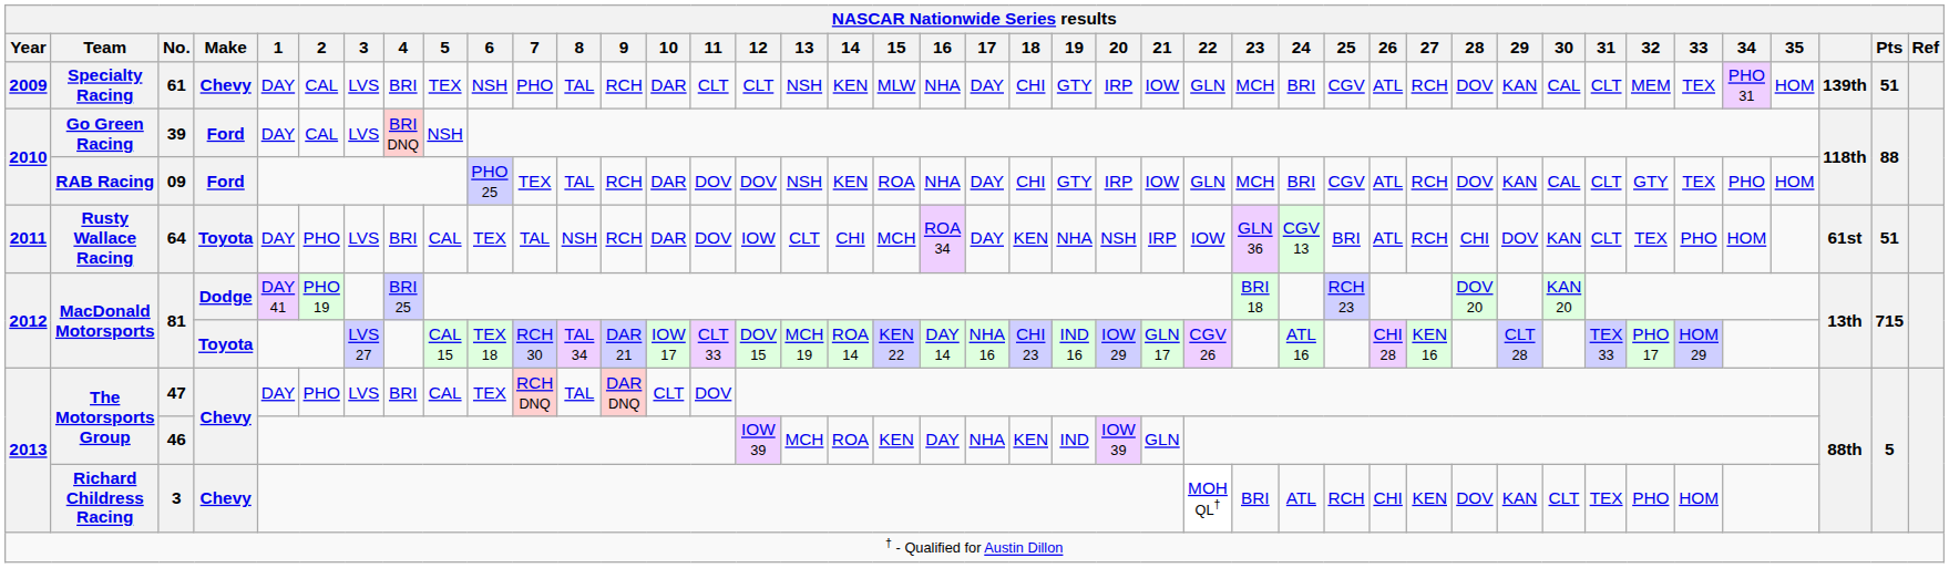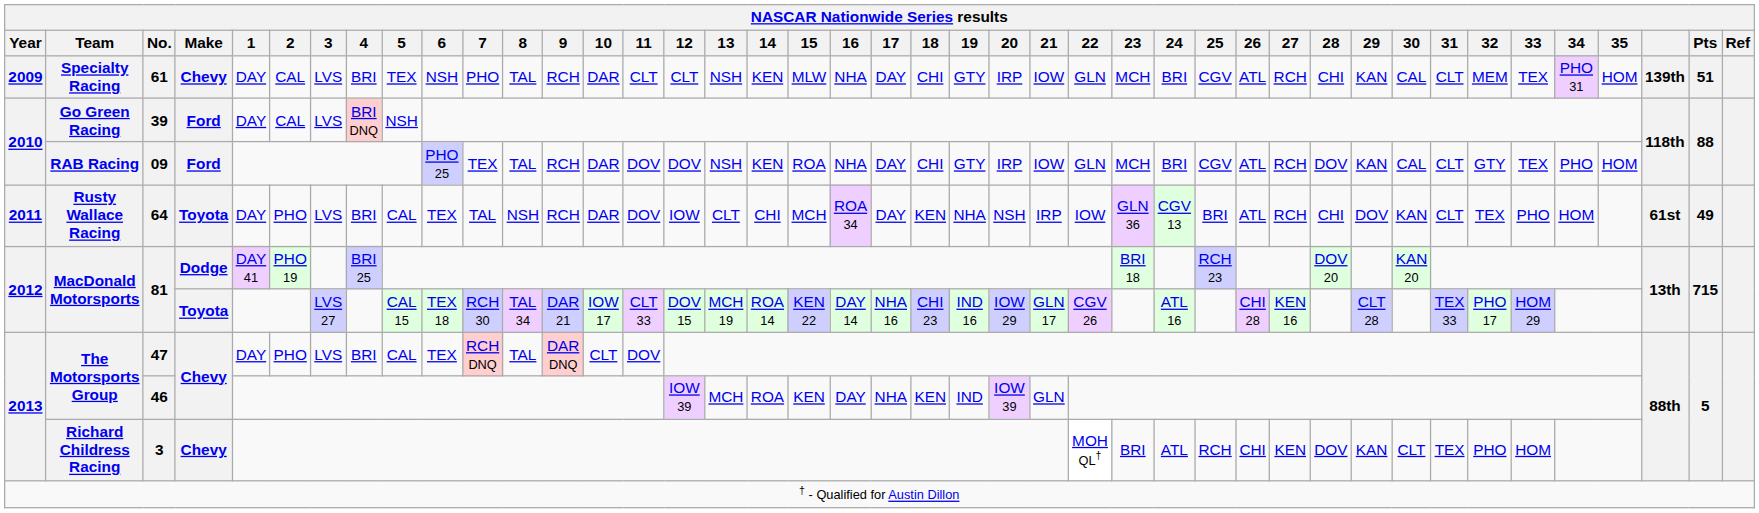61 | 28: DOV -> CHI
64 | Pts: 51 -> 49
